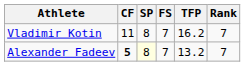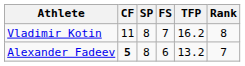Vladimir Kotin | Rank: 7 -> 8
Alexander Fadeev | SP: lightyellow background -> no background
Alexander Fadeev | FS: 7 -> 6
